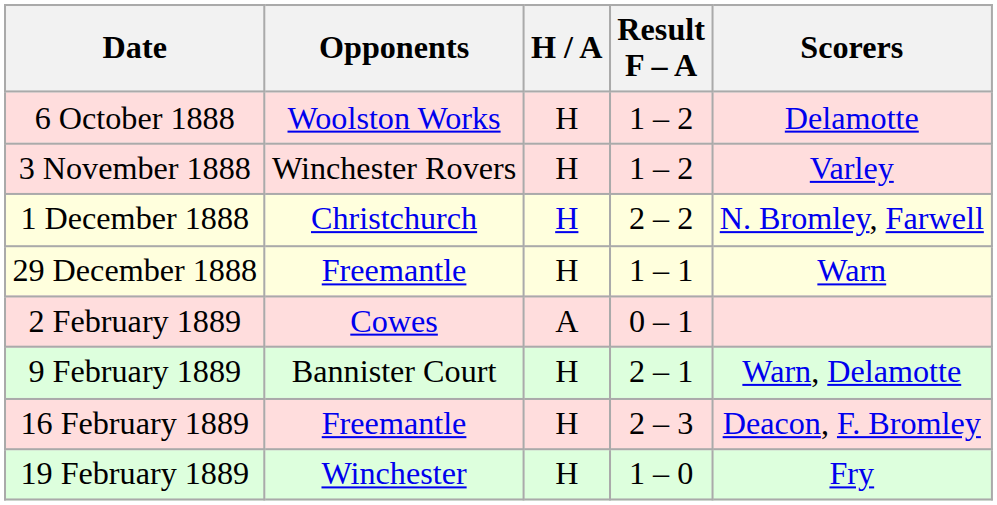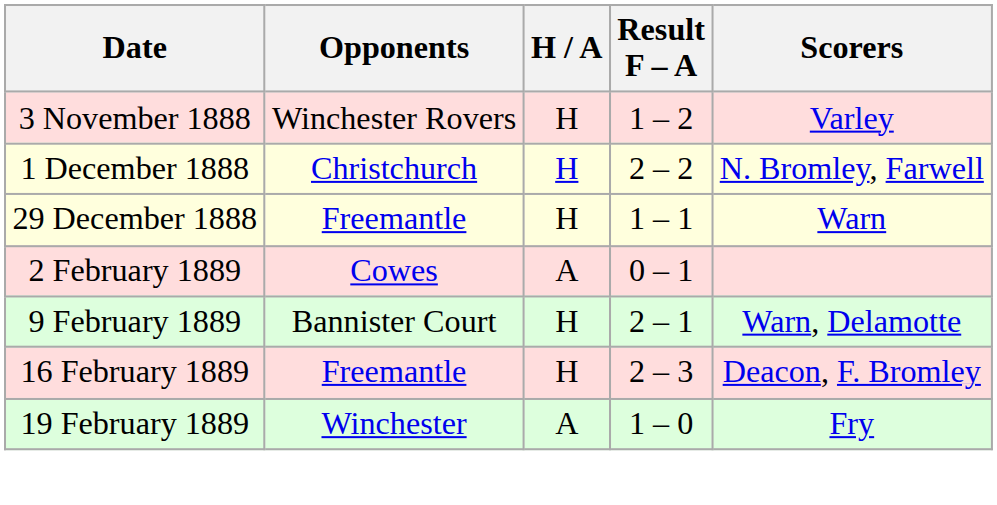- row: 6 October 1888 | Woolston Works | H | 1 – 2 | Delamotte
19 February 1889 | H / A: H -> A
